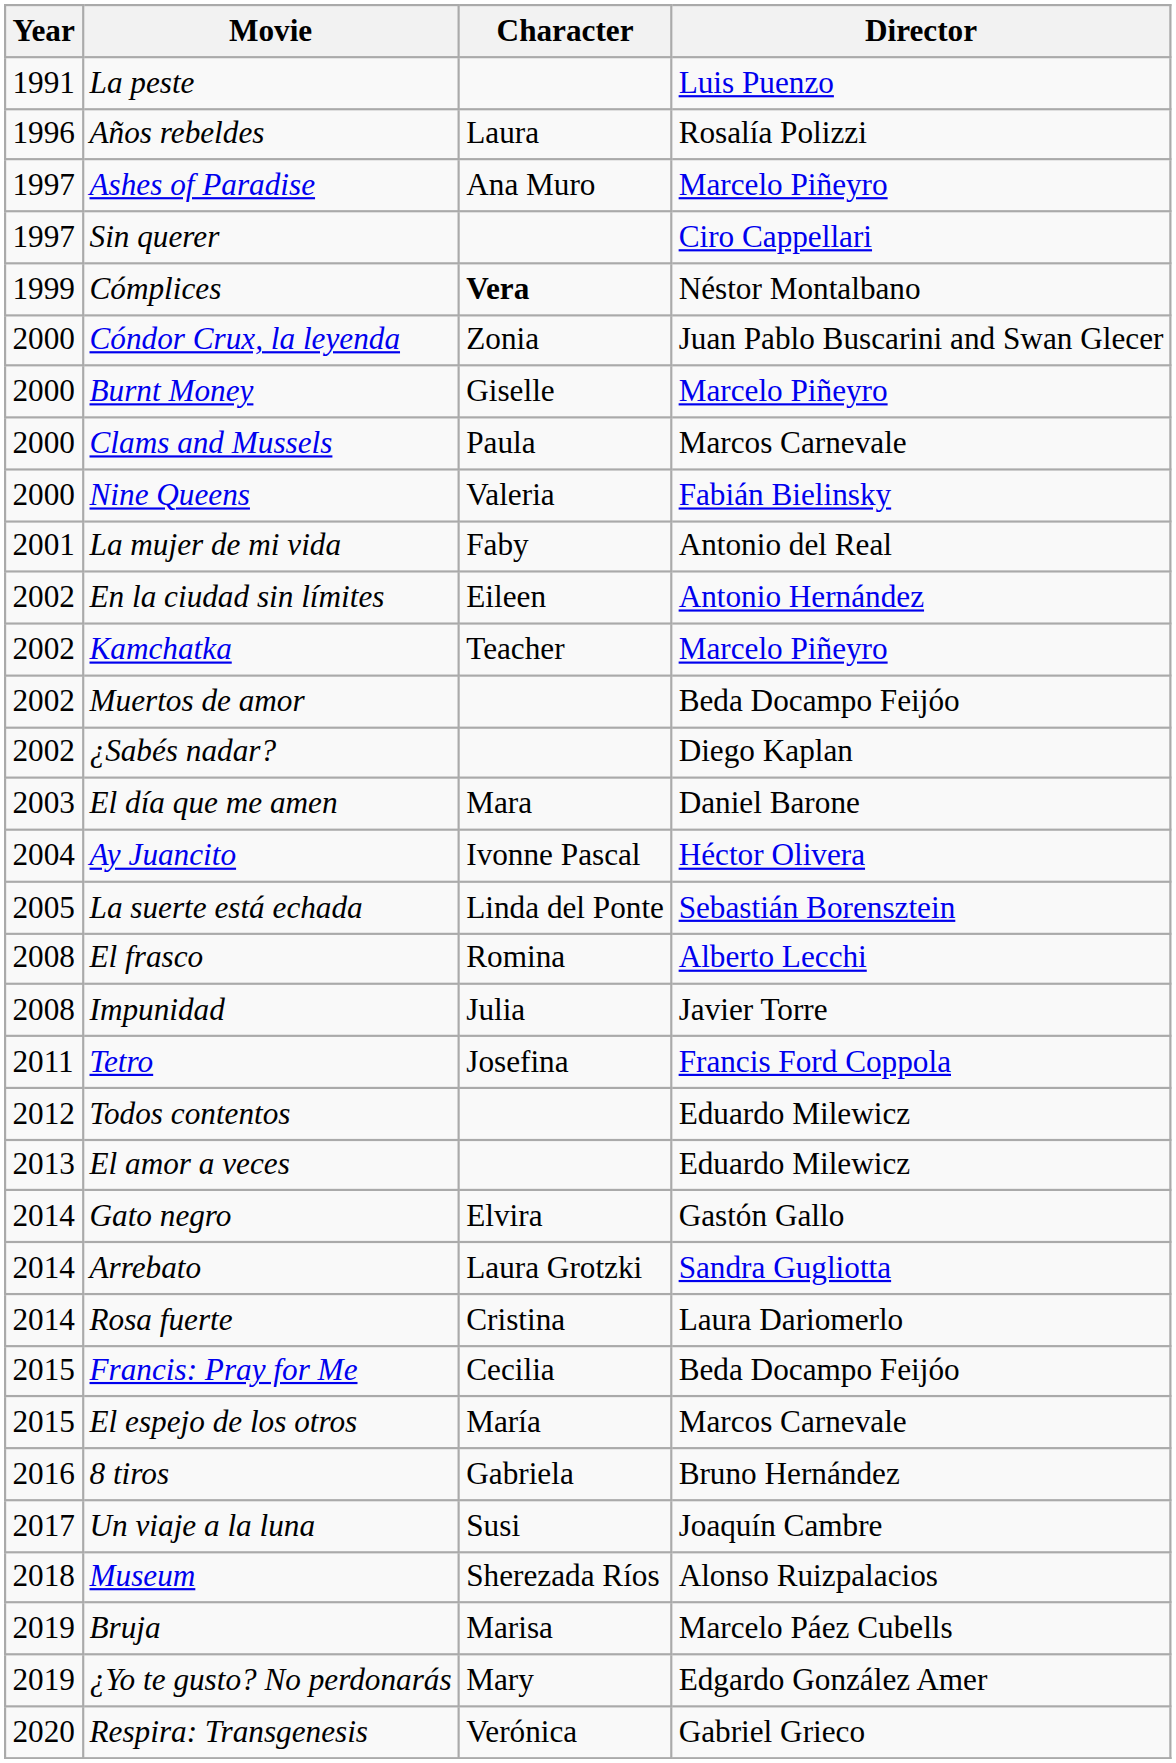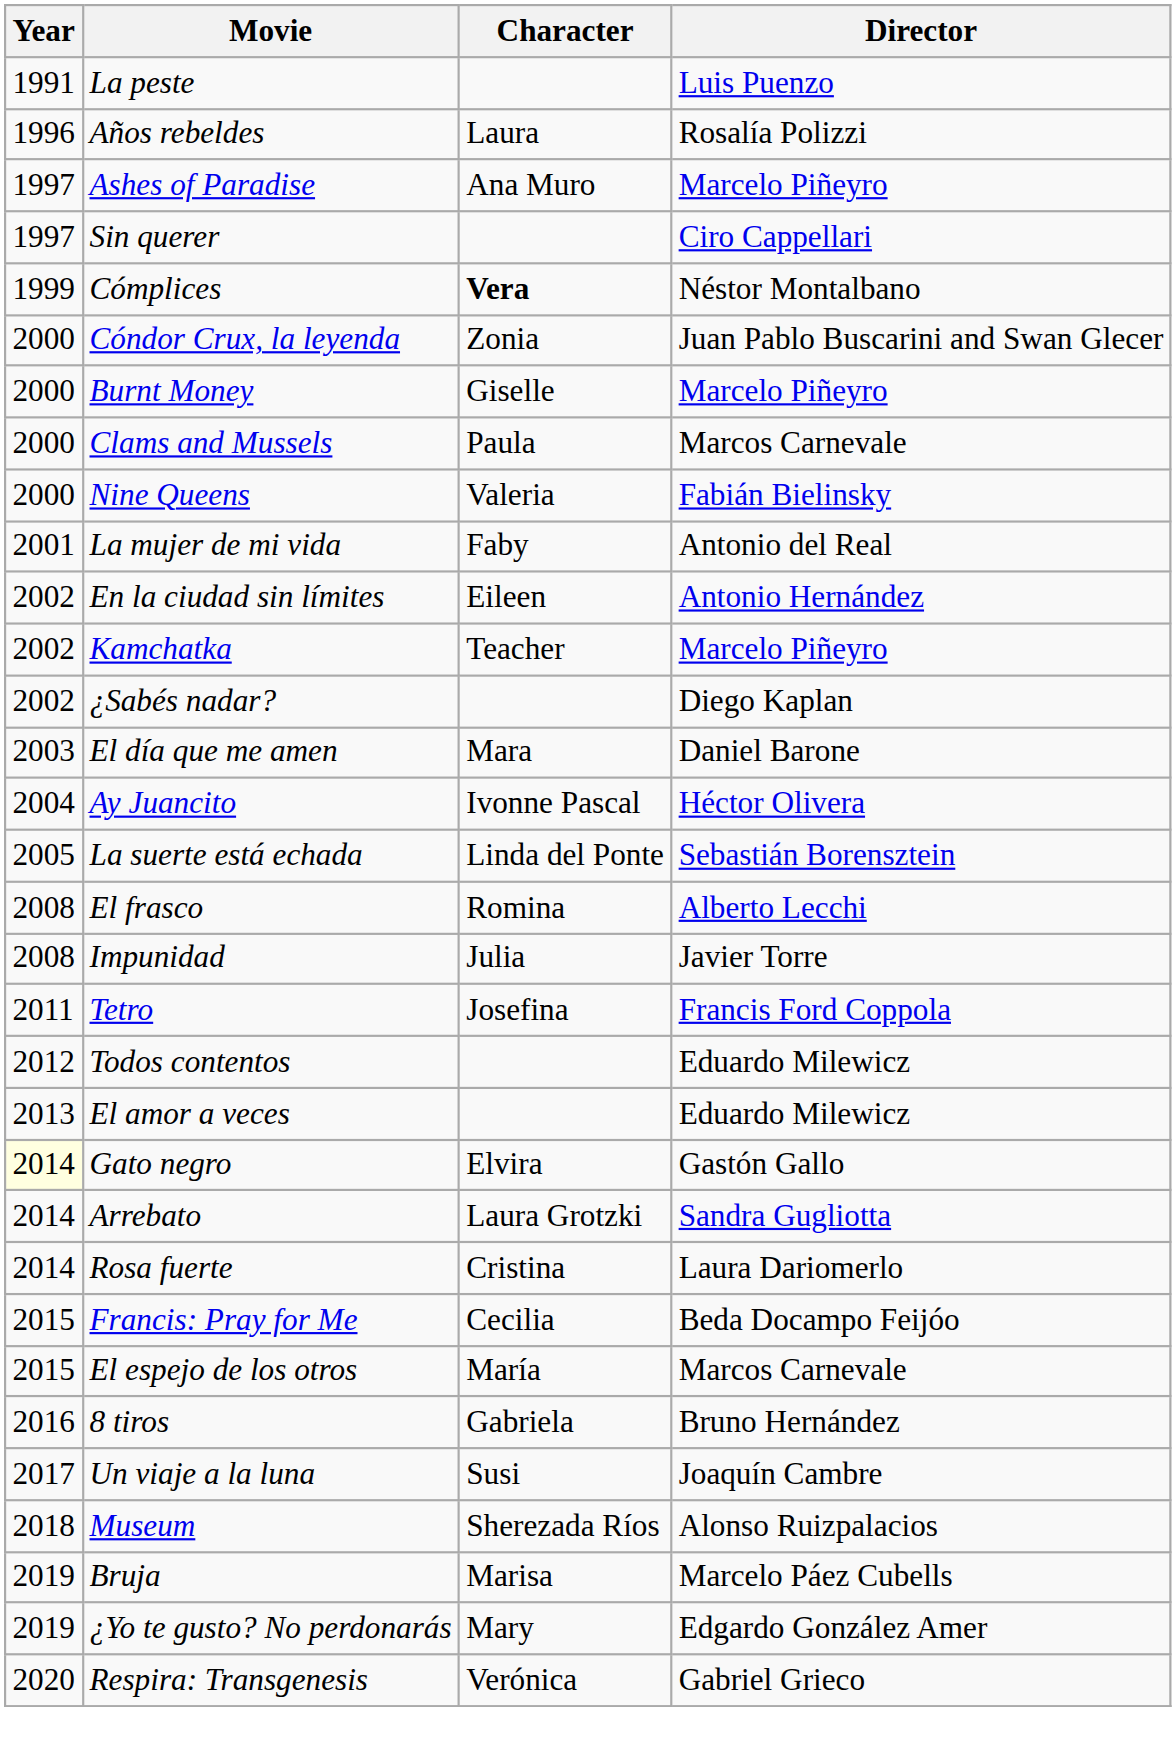- row: 2002 | Muertos de amor | Beda Docampo Feijóo
Gato negro | Year: no background -> lightyellow background
